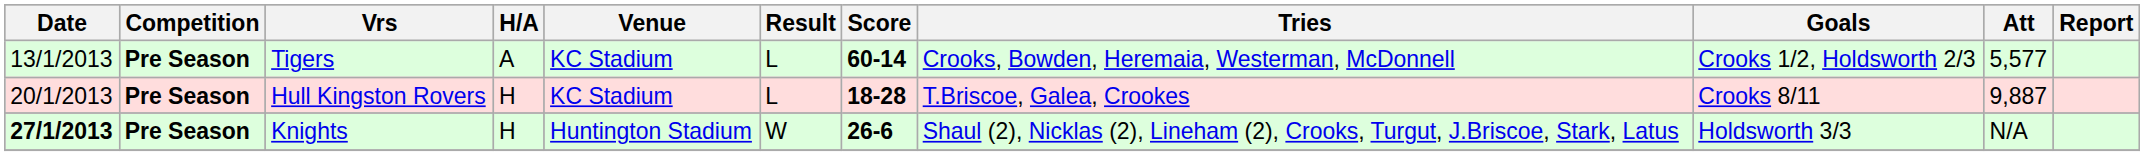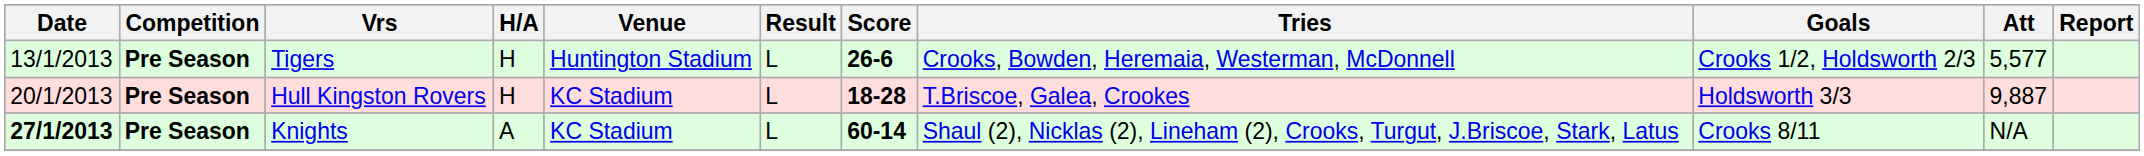Tigers | H/A: A -> H
Tigers | Venue: KC Stadium -> Huntington Stadium
Tigers | Score: 60-14 -> 26-6
Hull Kingston Rovers | Goals: Crooks 8/11 -> Holdsworth 3/3
Knights | H/A: H -> A
Knights | Venue: Huntington Stadium -> KC Stadium
Knights | Result: W -> L
Knights | Score: 26-6 -> 60-14
Knights | Goals: Holdsworth 3/3 -> Crooks 8/11
